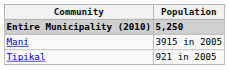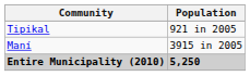rows swapped: Entire Municipality (2010) <-> Tipikal
